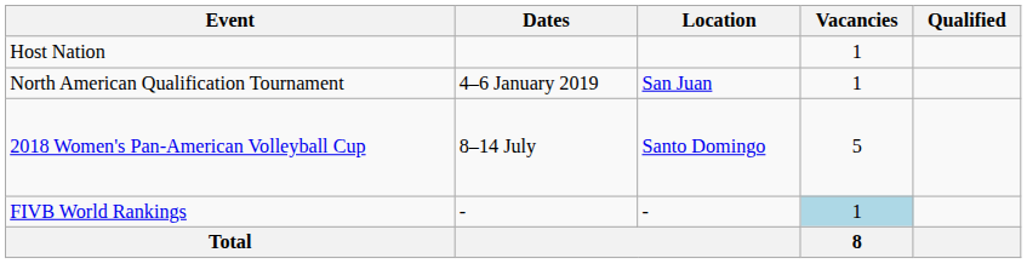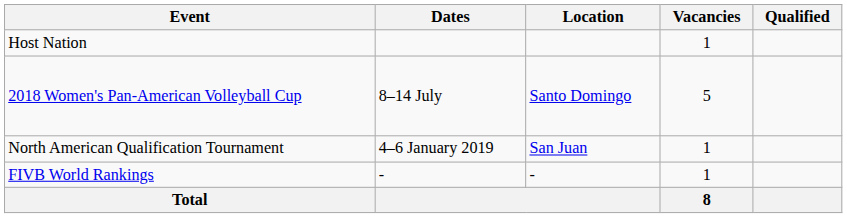rows swapped: 2018 Women's Pan-American Volleyball Cup <-> North American Qualification Tournament
FIVB World Rankings | Vacancies: lightblue background -> no background
